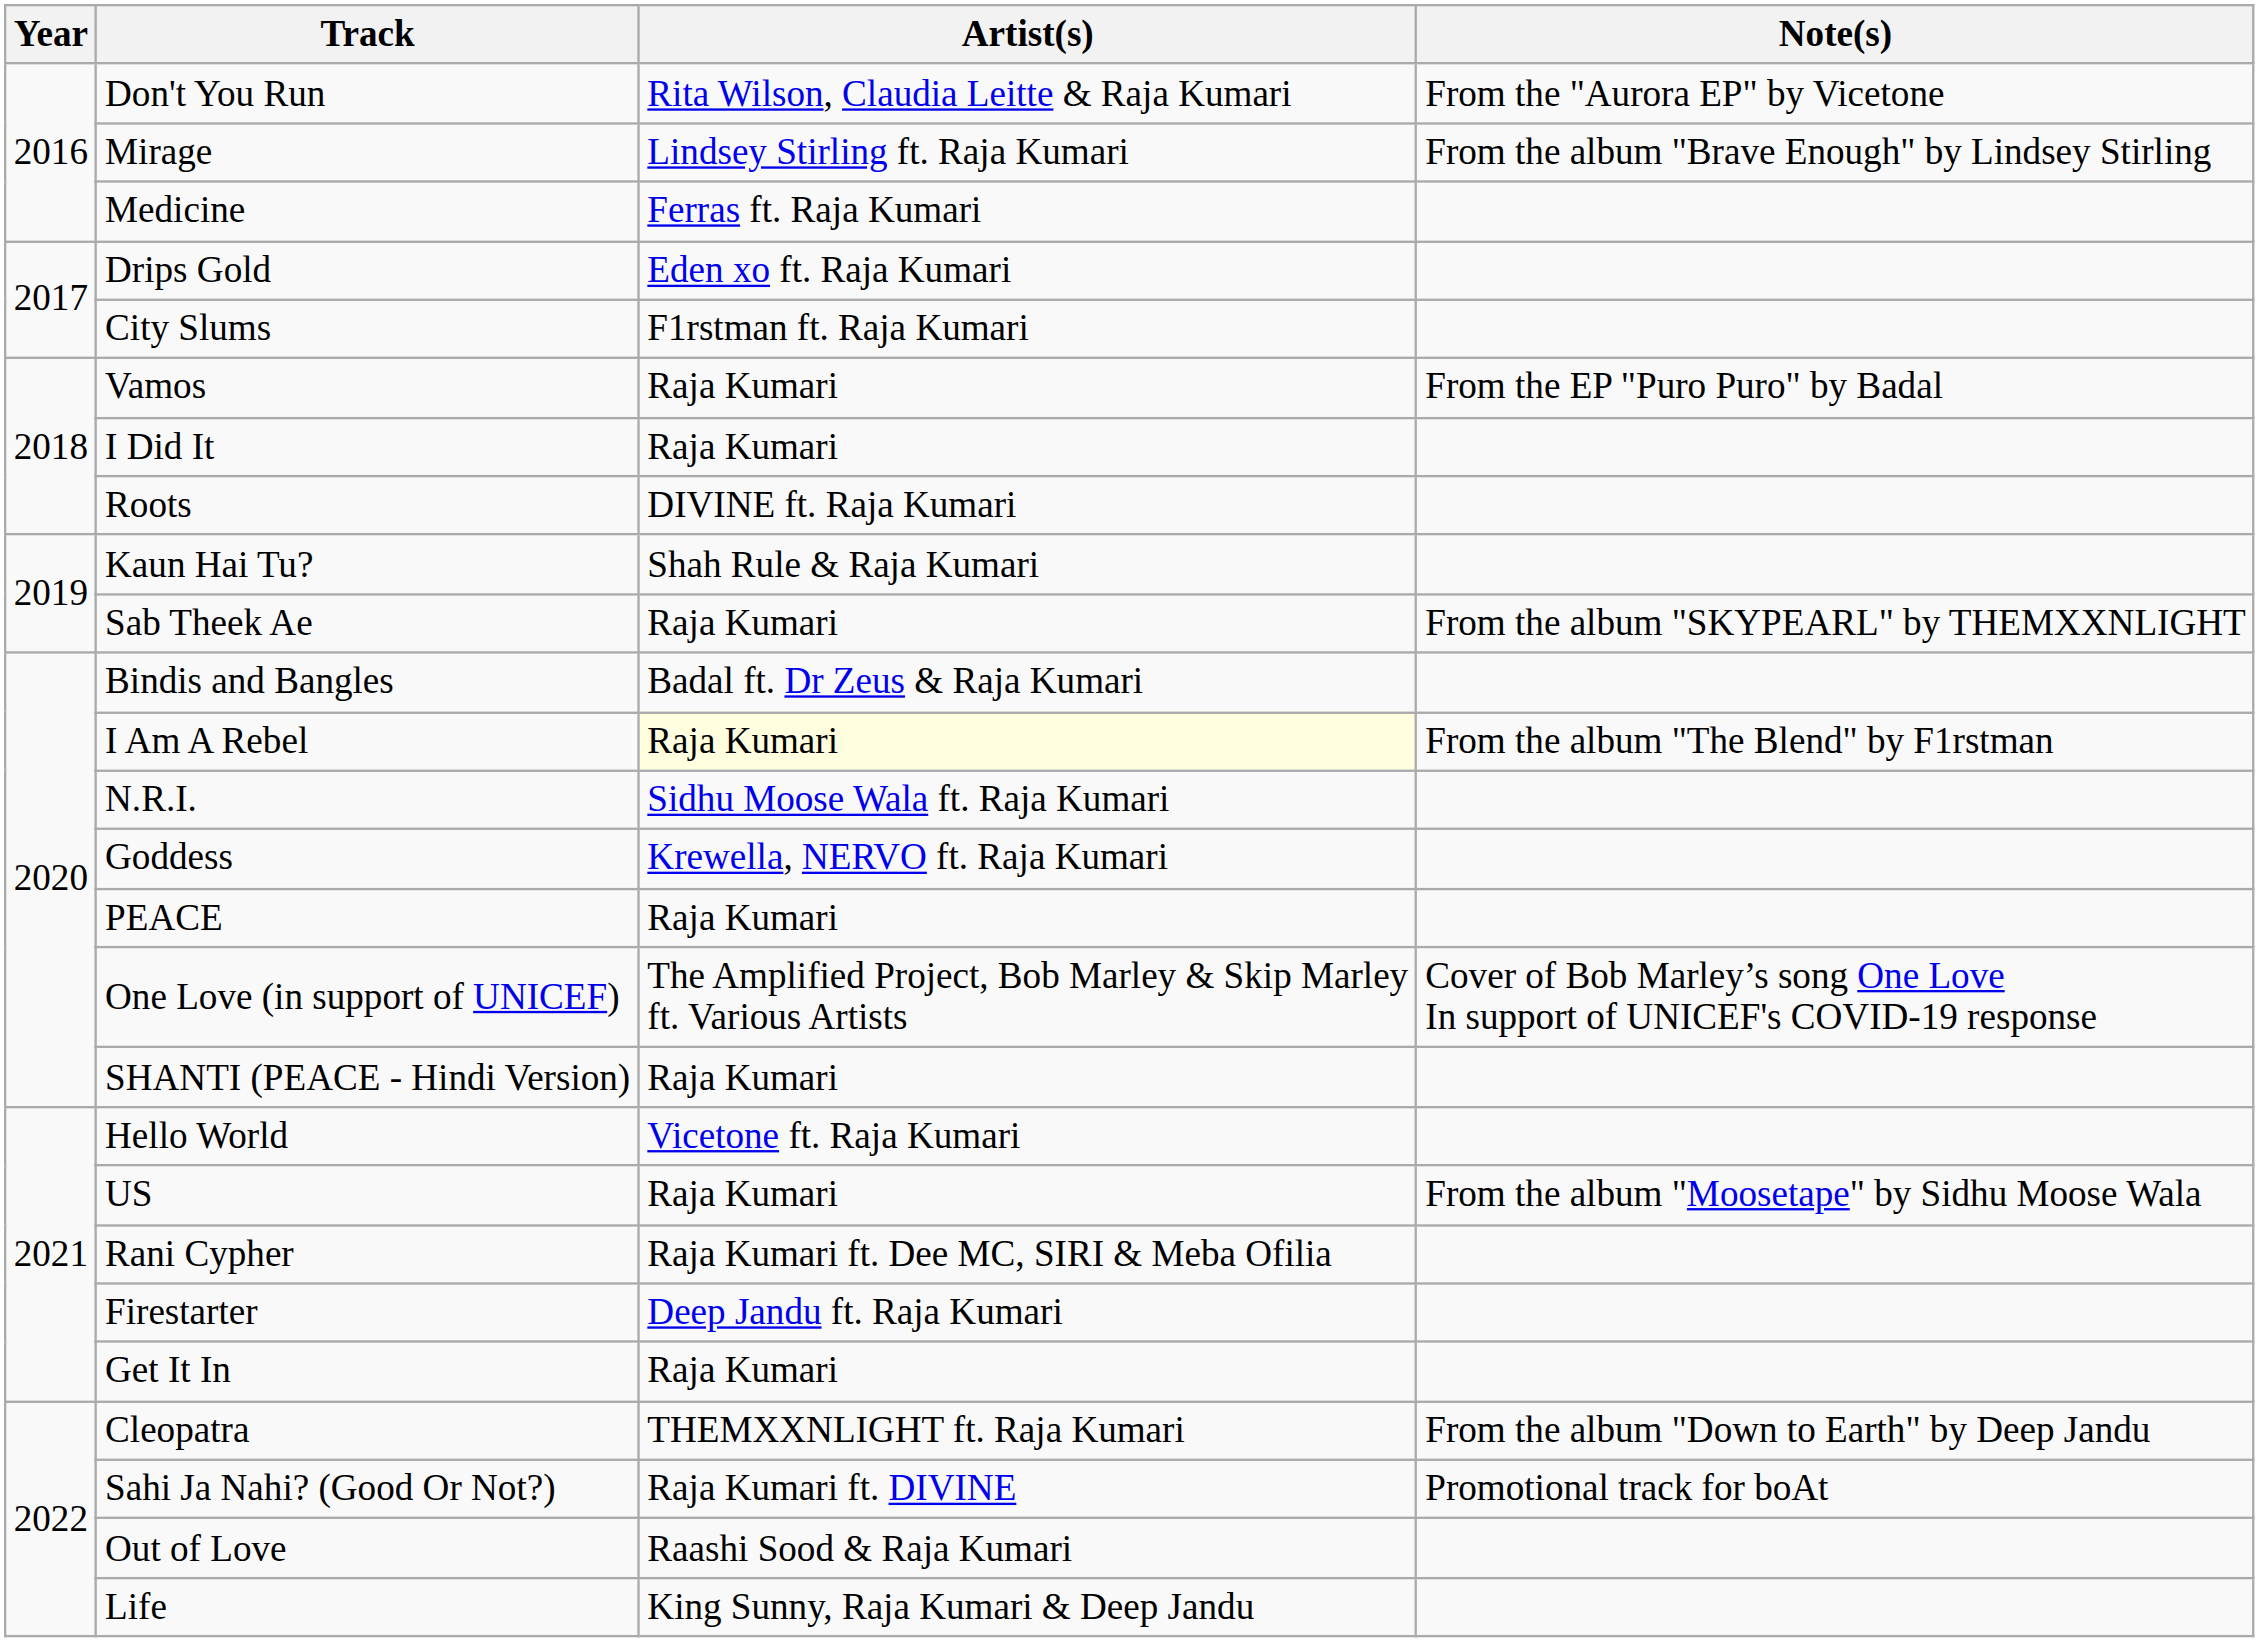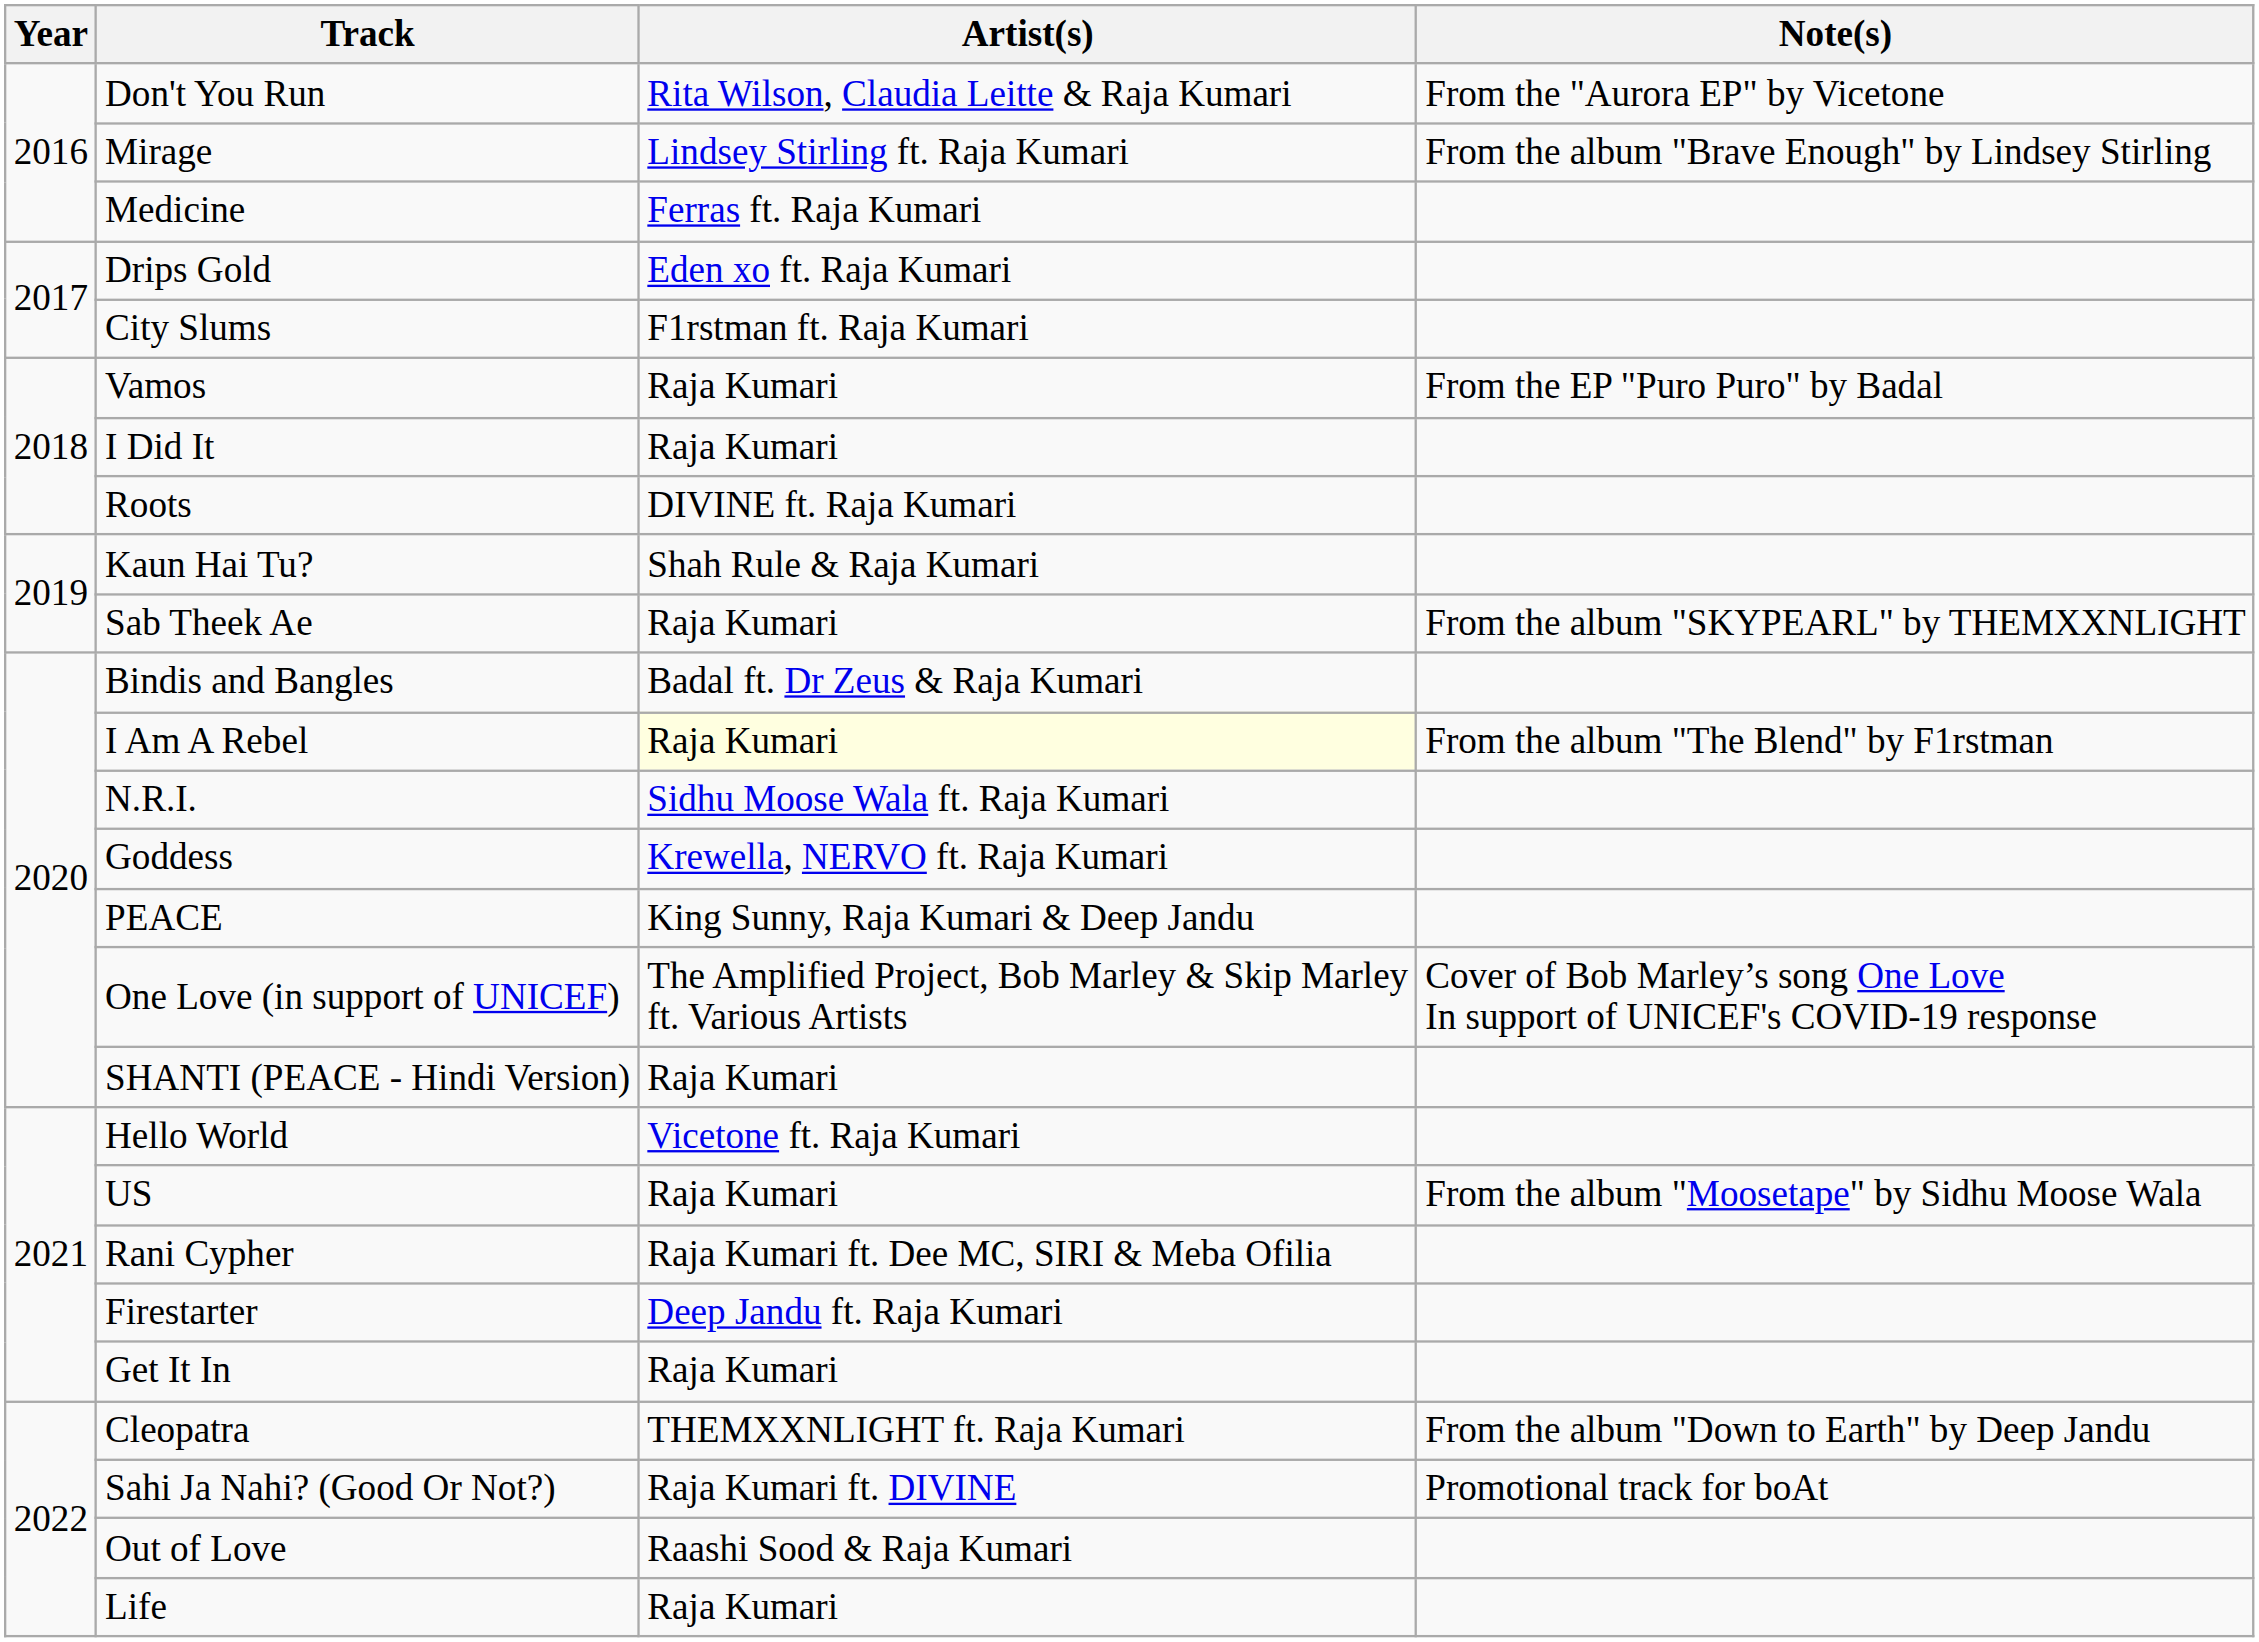PEACE | Artist(s): Raja Kumari -> King Sunny, Raja Kumari & Deep Jandu
Life | Artist(s): King Sunny, Raja Kumari & Deep Jandu -> Raja Kumari
